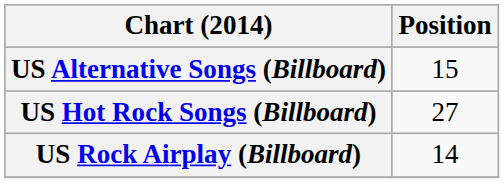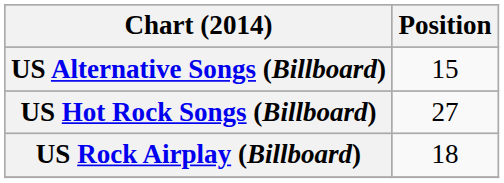US Rock Airplay (Billboard) | Position: 14 -> 18
